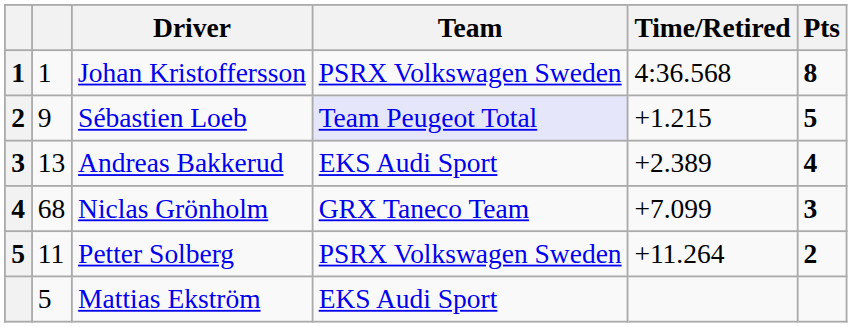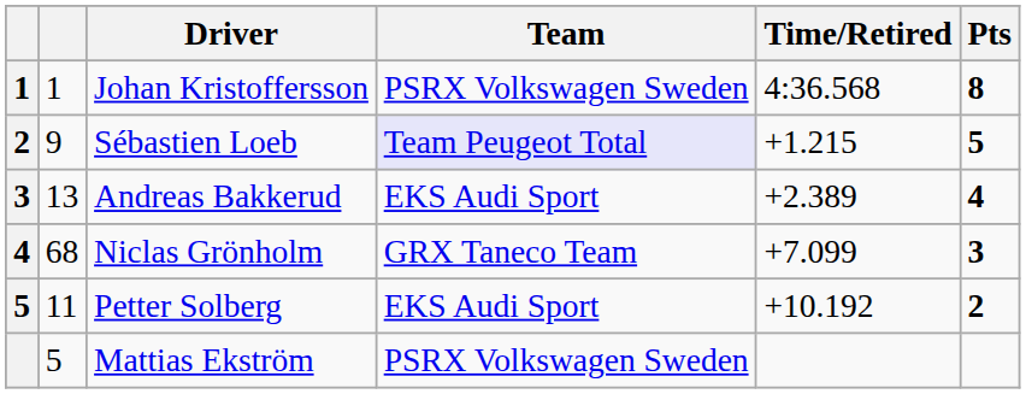Petter Solberg | Team: PSRX Volkswagen Sweden -> EKS Audi Sport
Petter Solberg | Time/Retired: +11.264 -> +10.192
Mattias Ekström | Team: EKS Audi Sport -> PSRX Volkswagen Sweden
